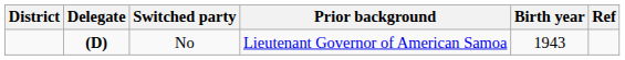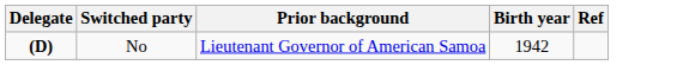- column: District
No | Birth year: 1943 -> 1942
